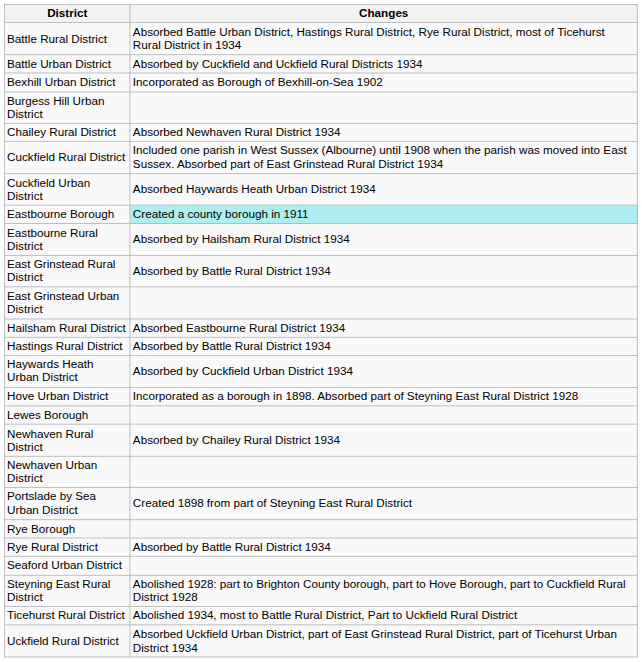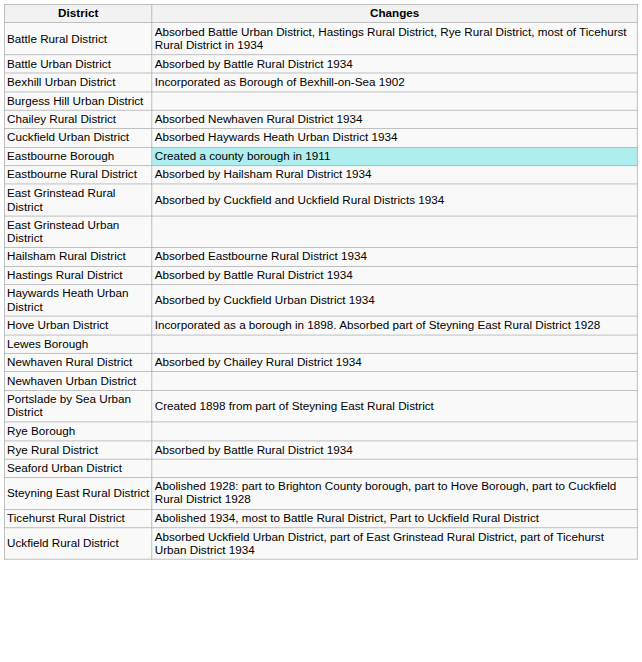Battle Urban District | Changes: Absorbed by Cuckfield and Uckfield Rural Districts 1934 -> Absorbed by Battle Rural District 1934
- row: Cuckfield Rural District | Included one parish in West Sussex (Albourne) until 1908 when the parish was moved into East Sussex. Absorbed part of East Grinstead Rural District 1934
East Grinstead Rural District | Changes: Absorbed by Battle Rural District 1934 -> Absorbed by Cuckfield and Uckfield Rural Districts 1934
